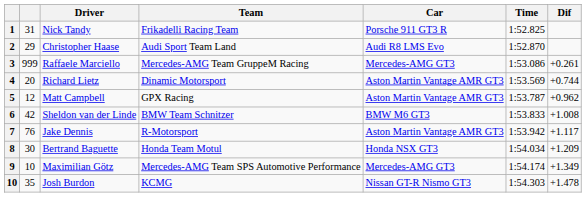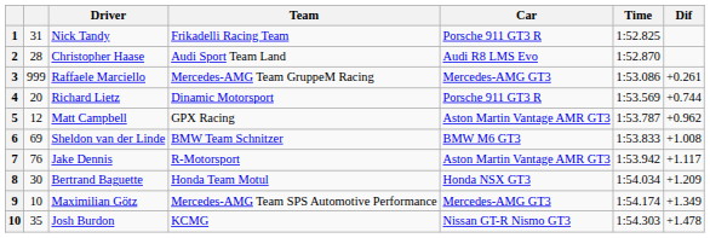Christopher Haase | column 2: 29 -> 28
Richard Lietz | Car: Aston Martin Vantage AMR GT3 -> Porsche 911 GT3 R
Sheldon van der Linde | column 2: 42 -> 69
